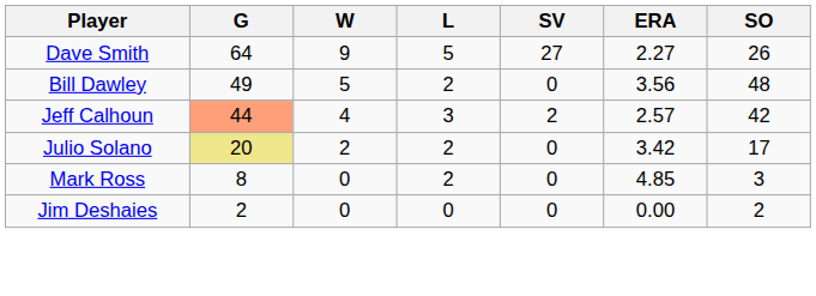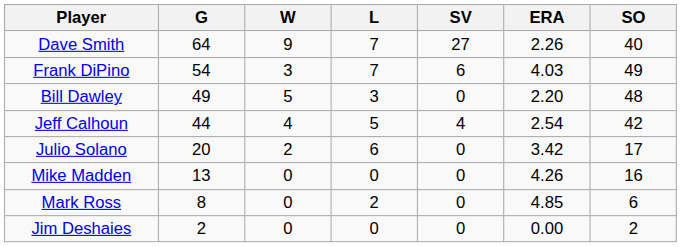Dave Smith | L: 5 -> 7
Dave Smith | ERA: 2.27 -> 2.26
Dave Smith | SO: 26 -> 40
+ row: Frank DiPino | 54 | 3 | 7 | 6 | 4.03 | 49
Bill Dawley | L: 2 -> 3
Bill Dawley | ERA: 3.56 -> 2.20
Jeff Calhoun | G: lightsalmon background -> no background
Jeff Calhoun | L: 3 -> 5
Jeff Calhoun | SV: 2 -> 4
Jeff Calhoun | ERA: 2.57 -> 2.54
Julio Solano | G: khaki background -> no background
Julio Solano | L: 2 -> 6
+ row: Mike Madden | 13 | 0 | 0 | 0 | 4.26 | 16
Mark Ross | SO: 3 -> 6
